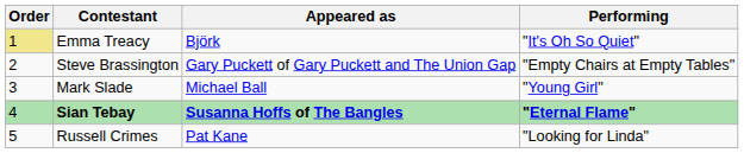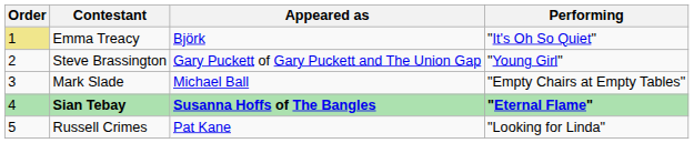Steve Brassington | Performing: "Empty Chairs at Empty Tables" -> "Young Girl"
Mark Slade | Performing: "Young Girl" -> "Empty Chairs at Empty Tables"
